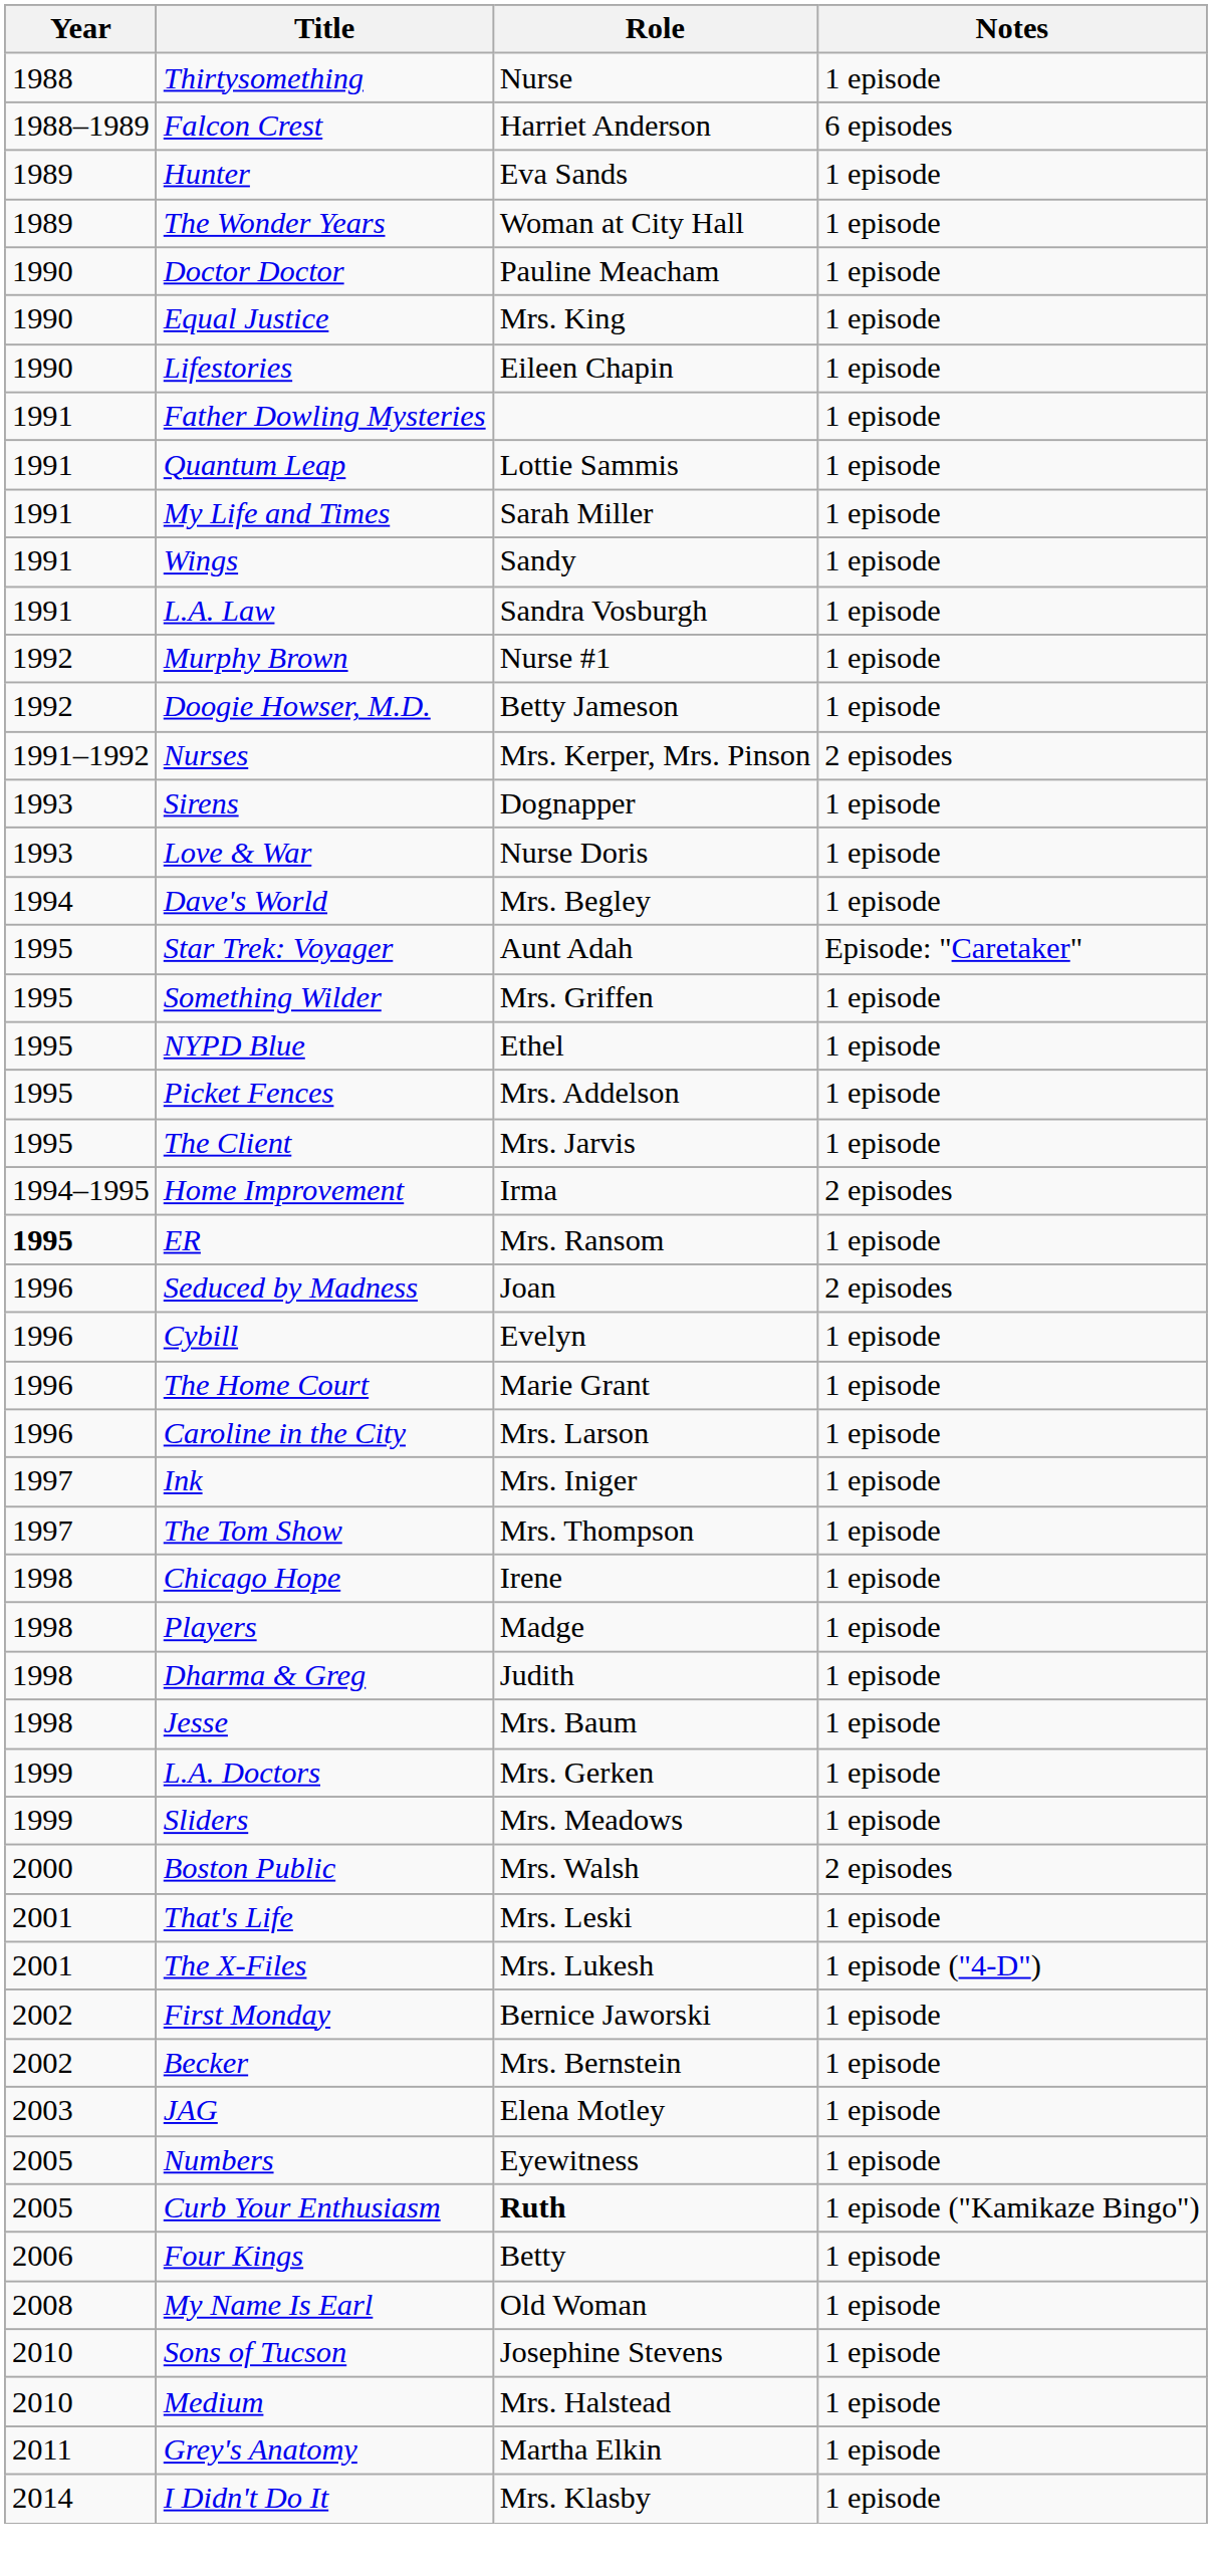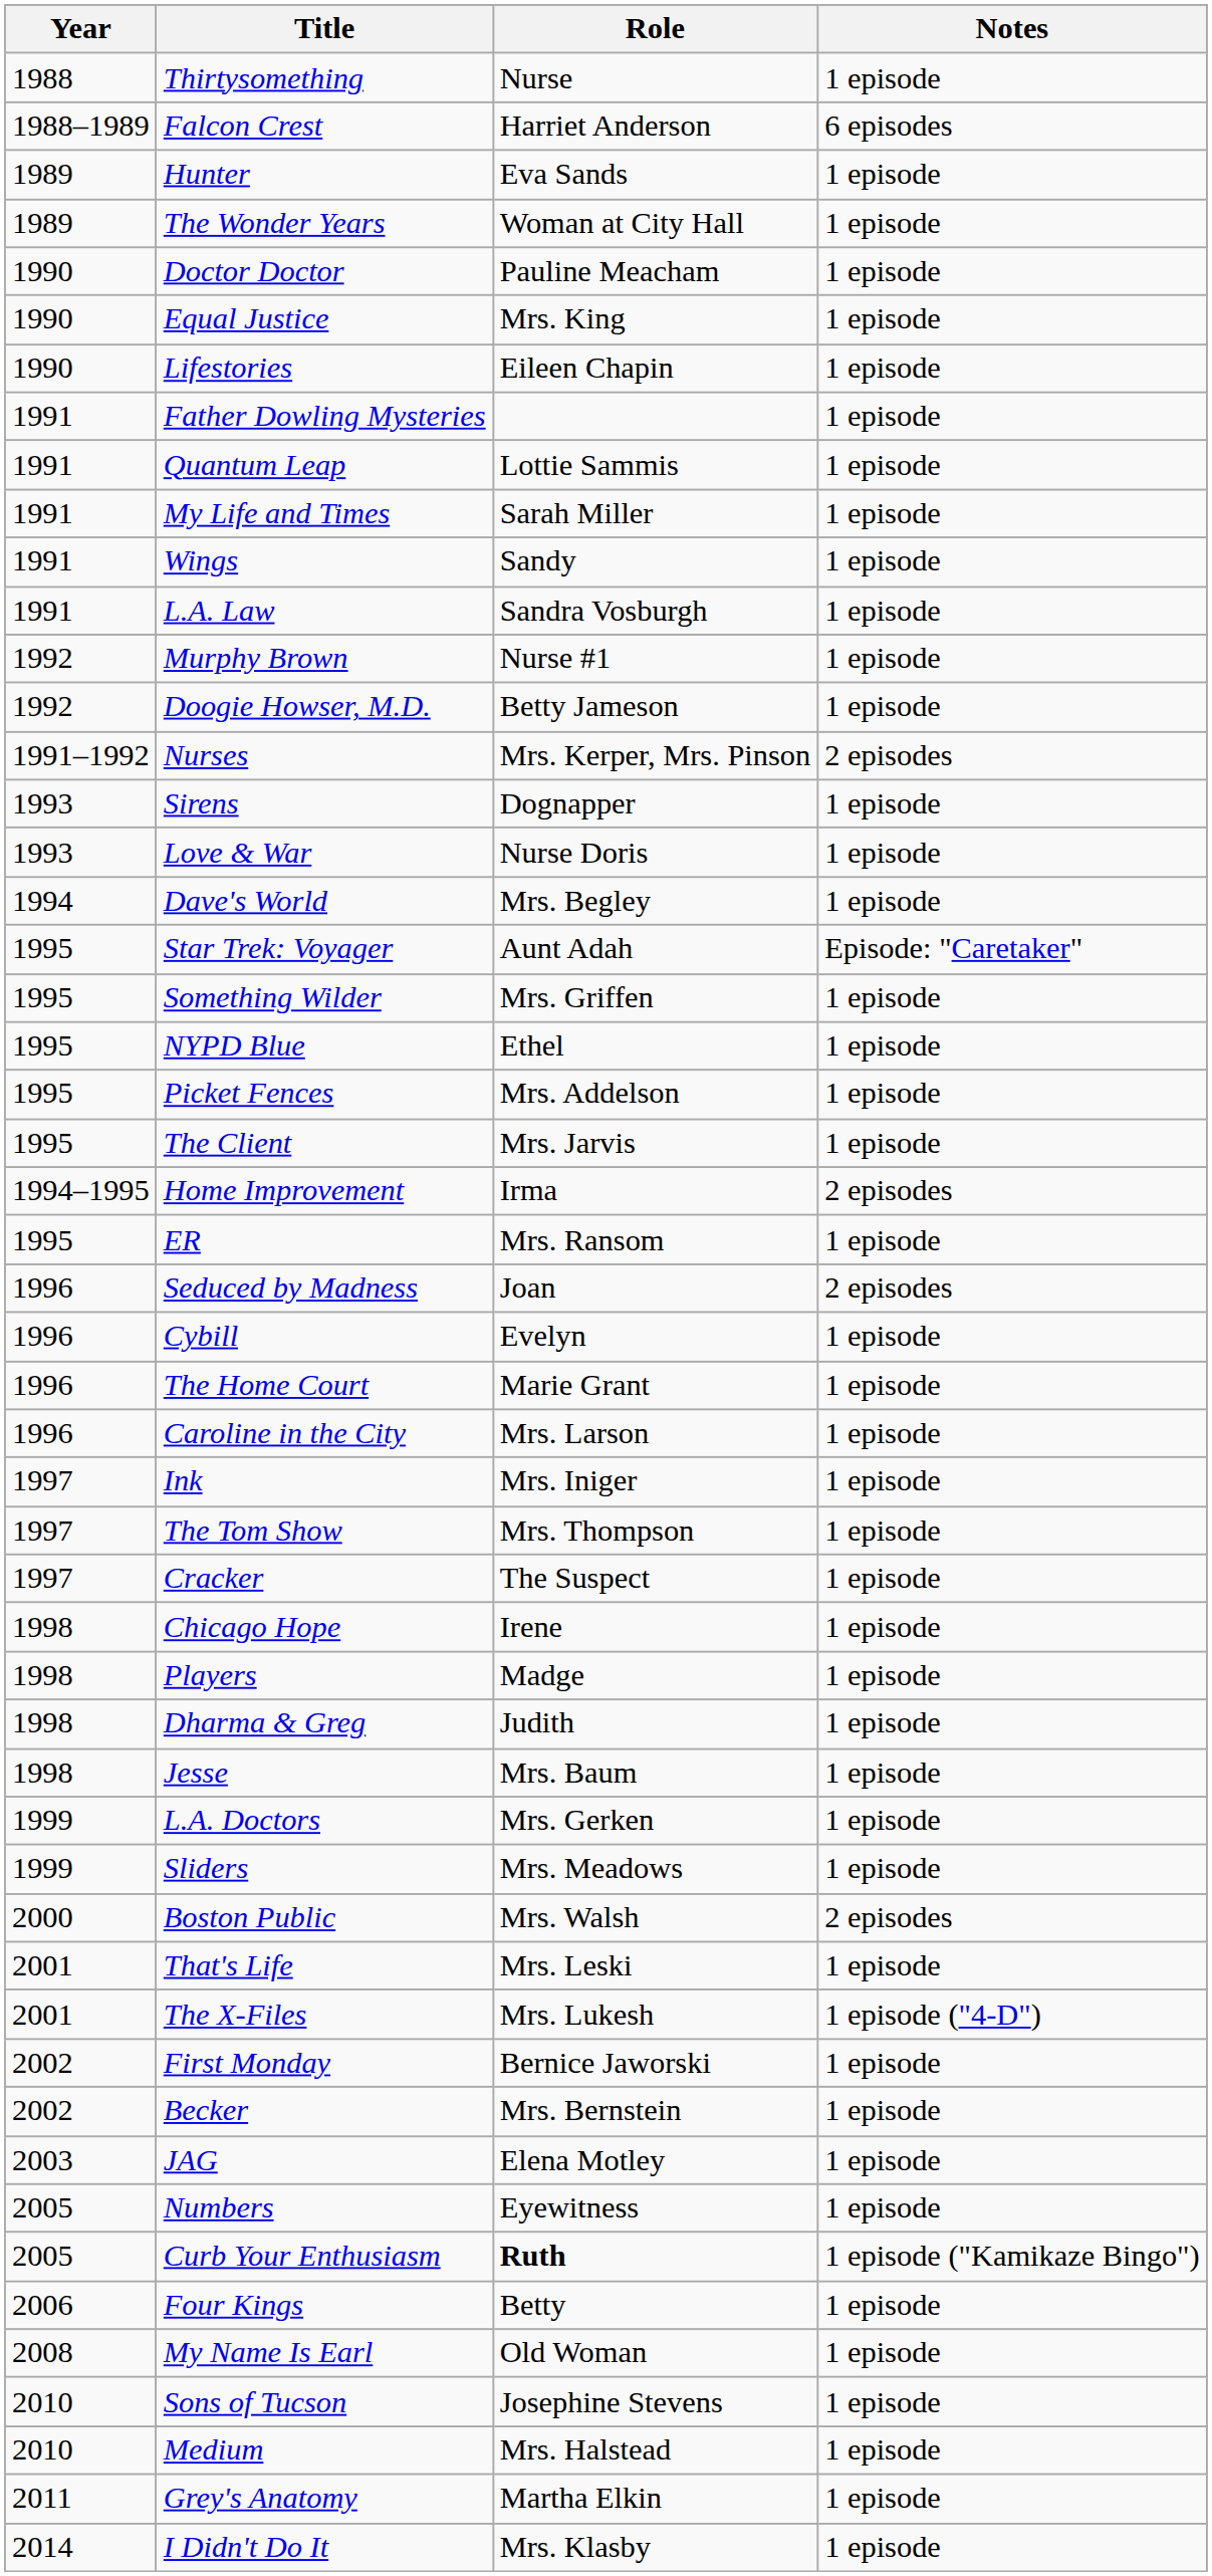ER | Year: bold -> normal
+ row: 1997 | Cracker | The Suspect | 1 episode
